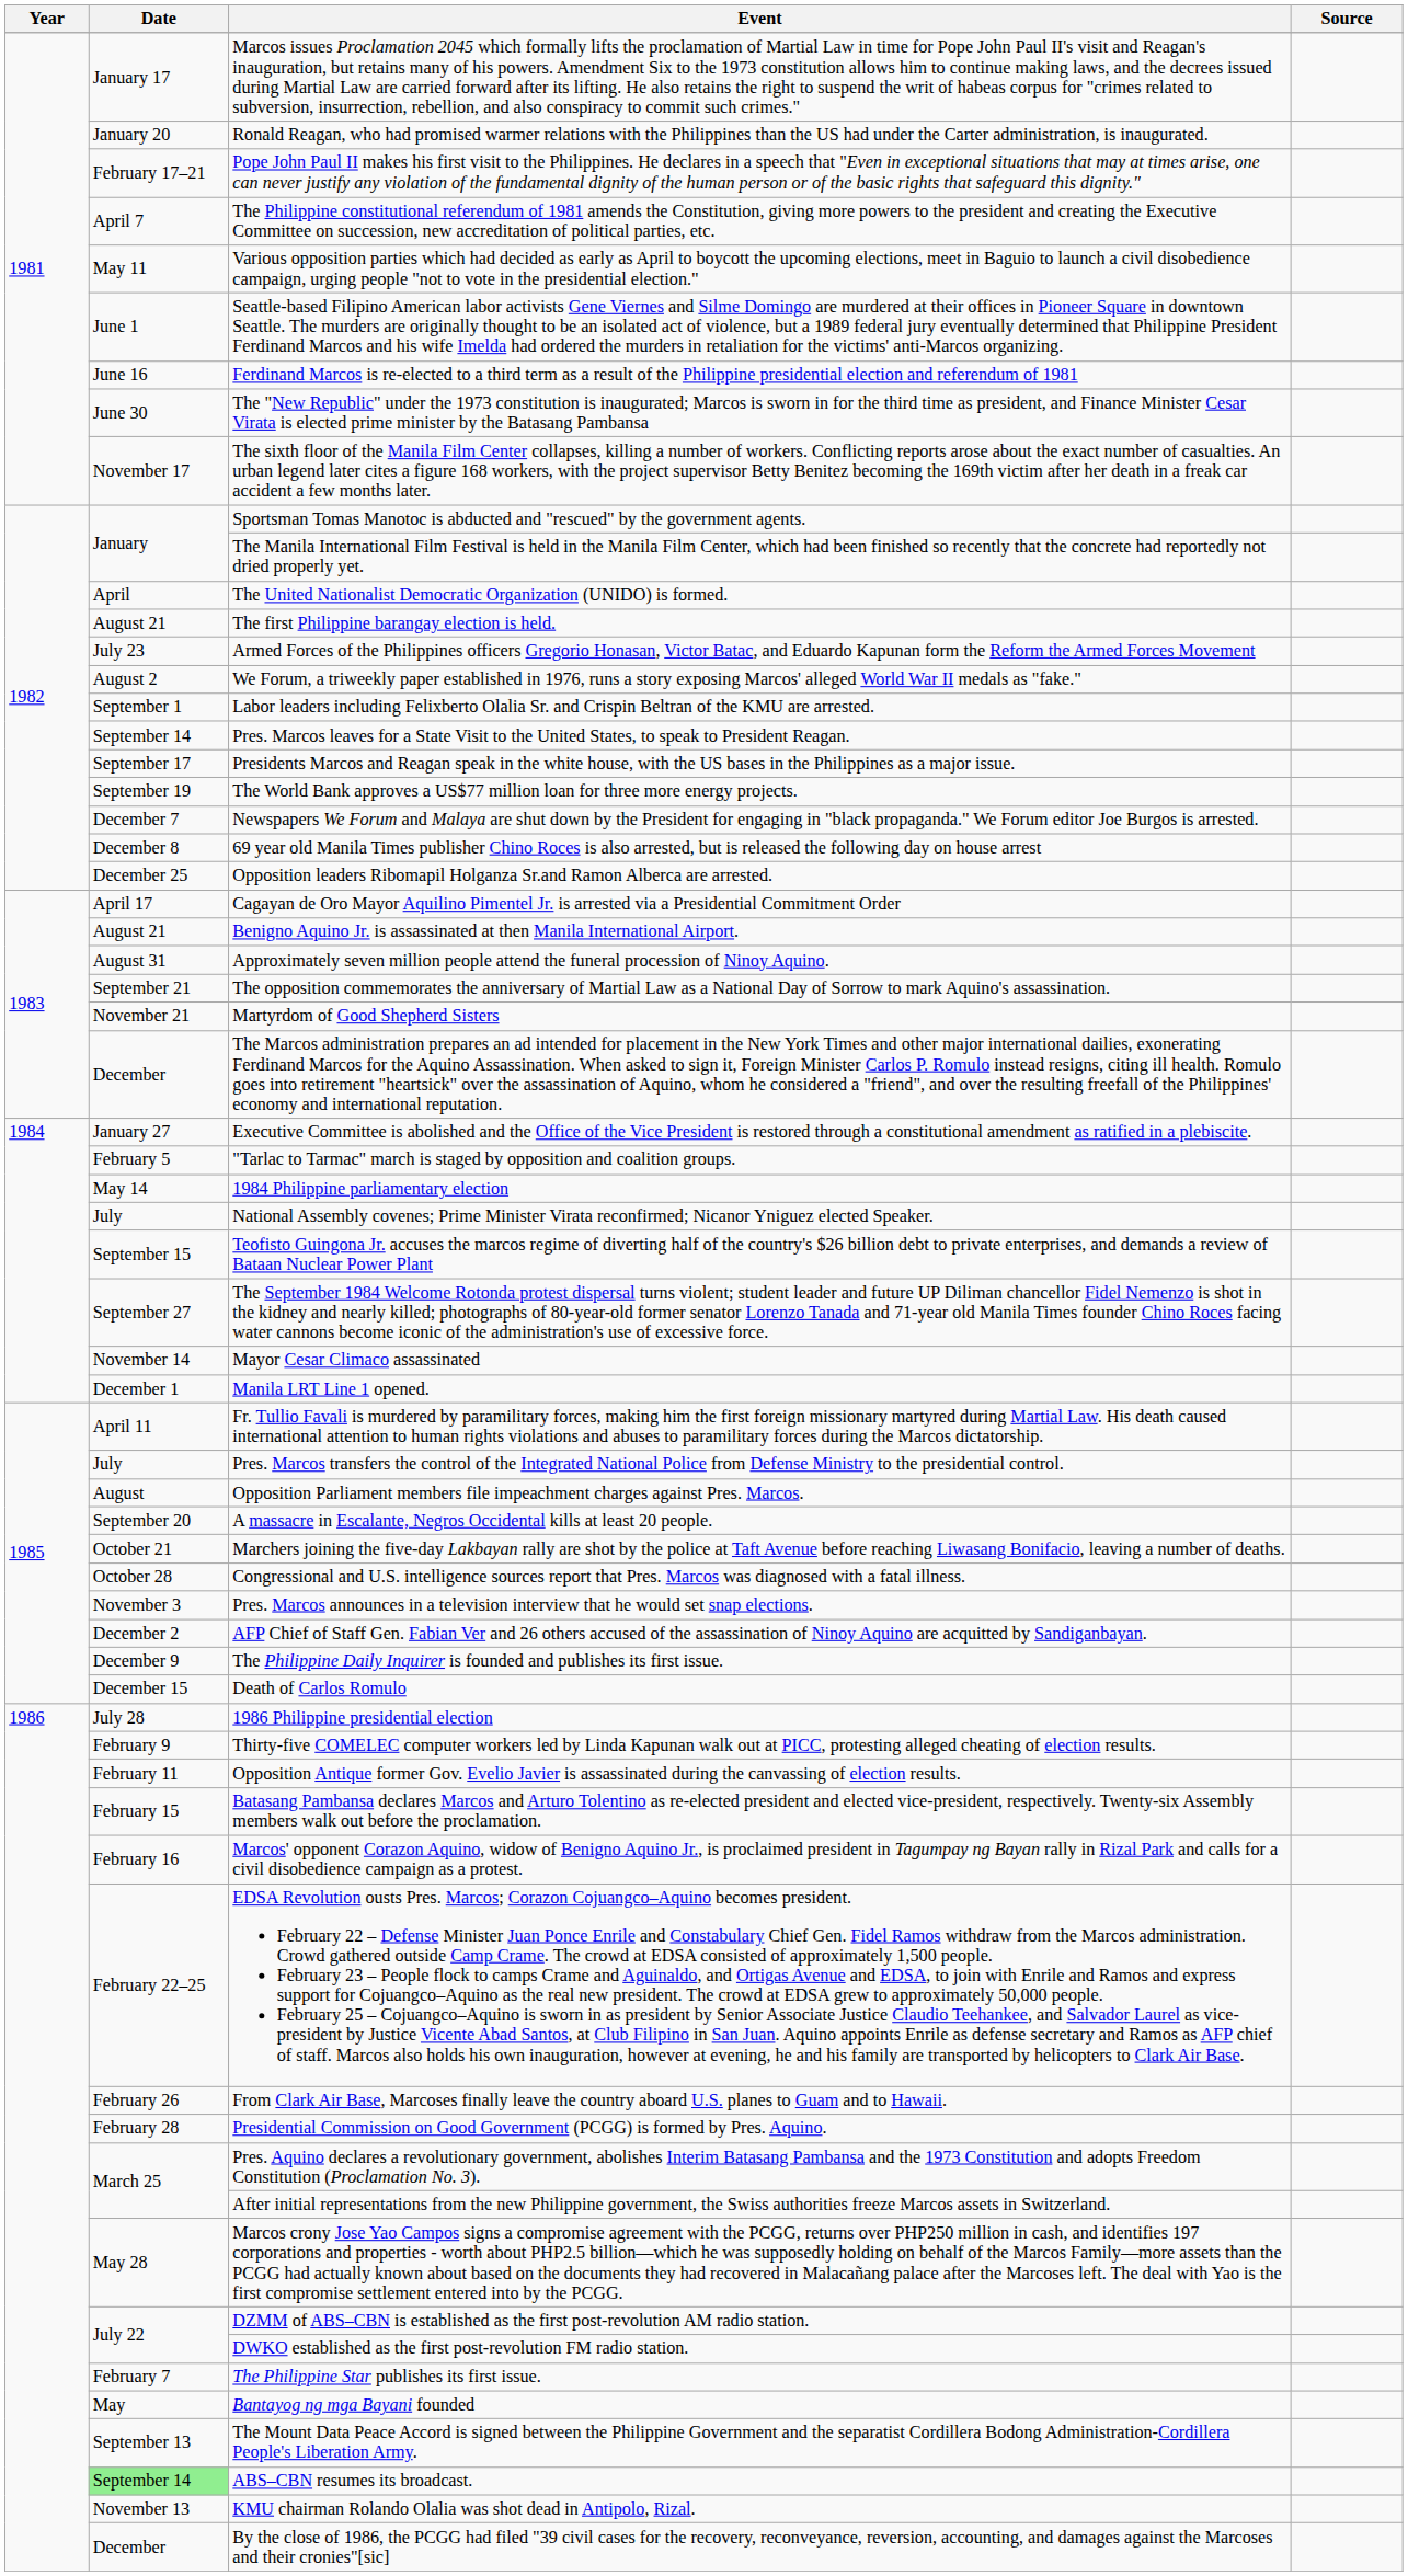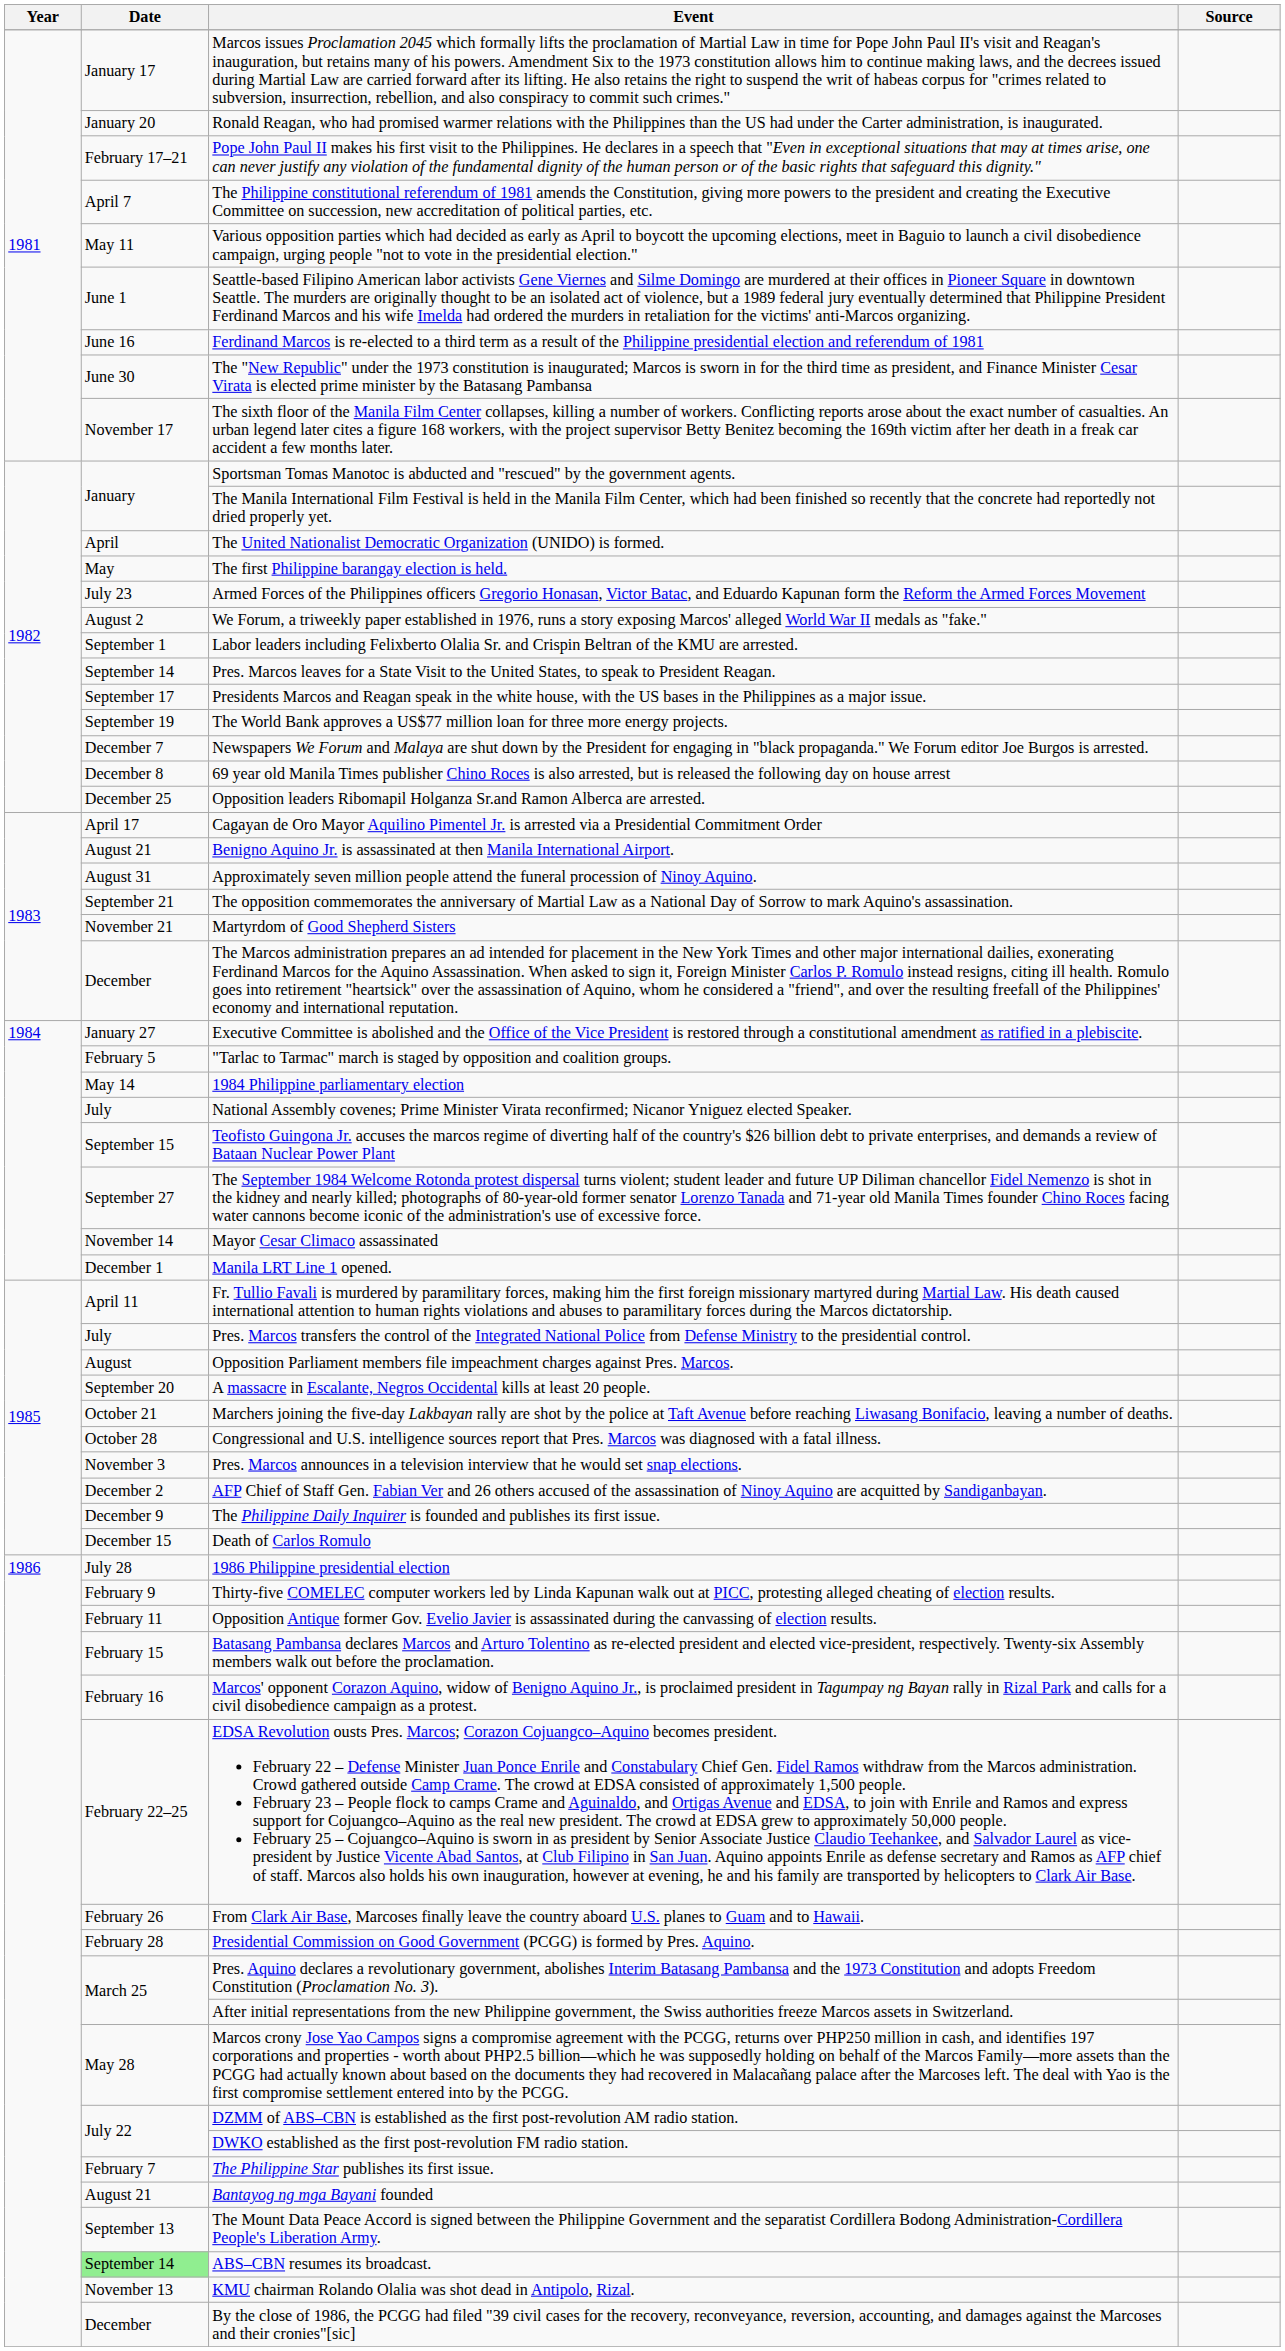The first Philippine barangay election is held. | Date: August 21 -> May
Bantayog ng mga Bayani founded | Date: May -> August 21
